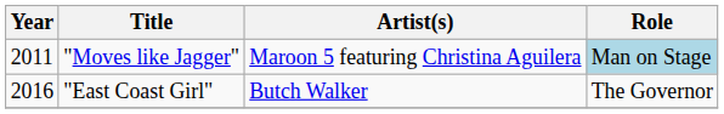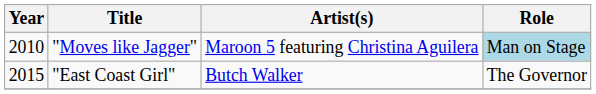"Moves like Jagger" | Year: 2011 -> 2010
"East Coast Girl" | Year: 2016 -> 2015
